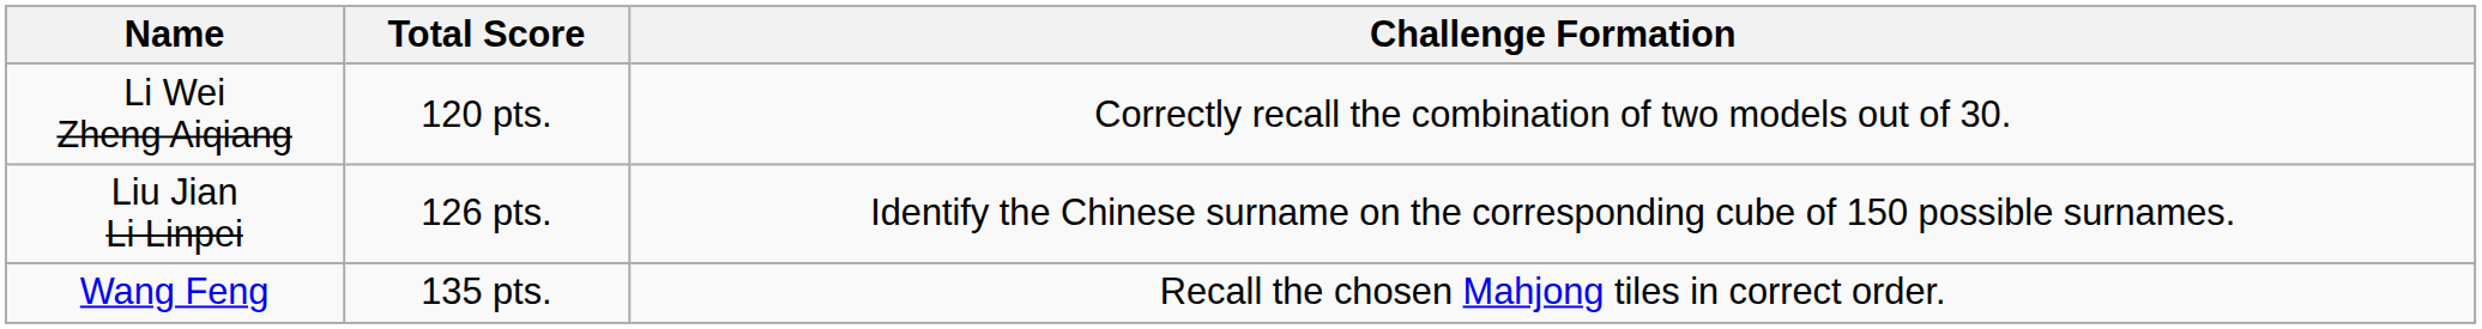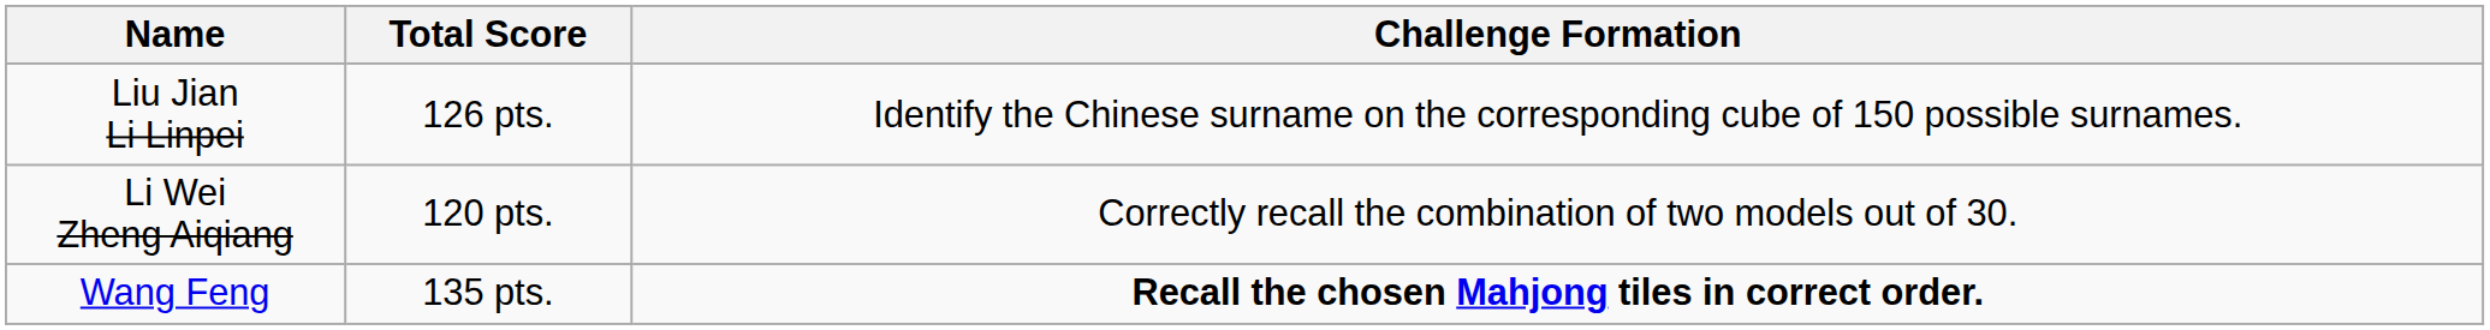rows swapped: Liu Jian Li Linpei <-> Li Wei Zheng Aiqiang
Wang Feng | Challenge Formation: normal -> bold
